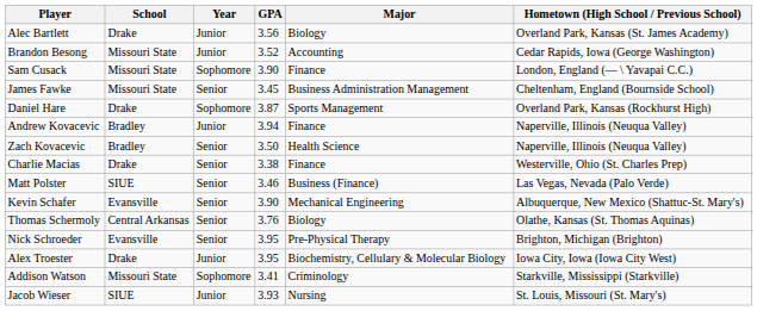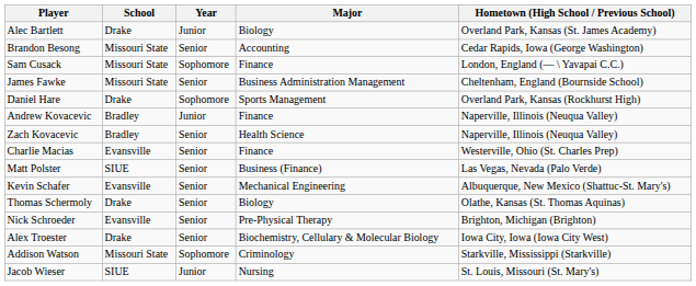- column: GPA | 3.56 | 3.52 | 3.90 | 3.45 | 3.87 | 3.94 | 3.50 | 3.38 | 3.46 | 3.90 | 3.76 | 3.95 | 3.95 | 3.41 | 3.93
Brandon Besong | Year: Junior -> Senior
Charlie Macias | School: Drake -> Evansville
Thomas Schermoly | School: Central Arkansas -> Drake
Alex Troester | Year: Junior -> Senior
